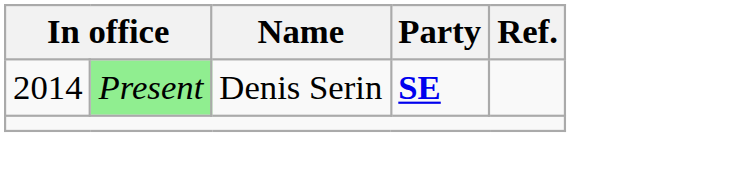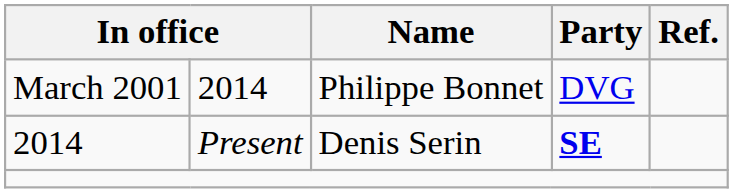+ row: March 2001 | 2014 | Philippe Bonnet | DVG
Denis Serin | column 2: lightgreen background -> no background
